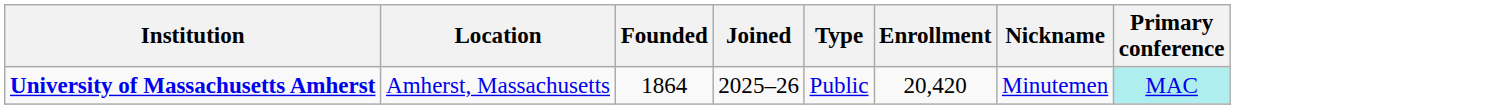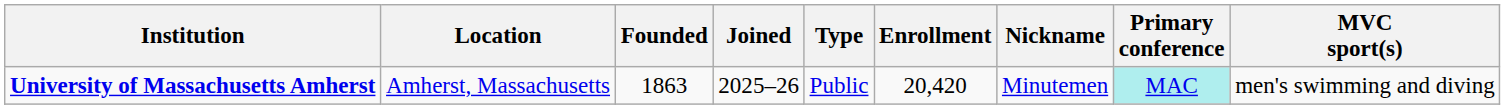+ column: MVC sport(s) | men's swimming and diving
University of Massachusetts Amherst | Founded: 1864 -> 1863
